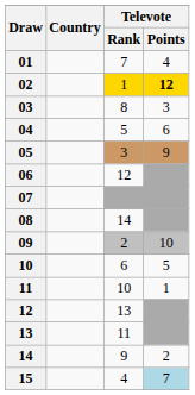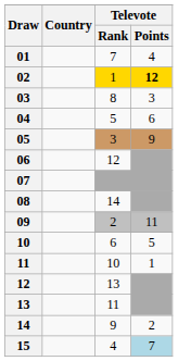09 | Televote / Points: 10 -> 11
